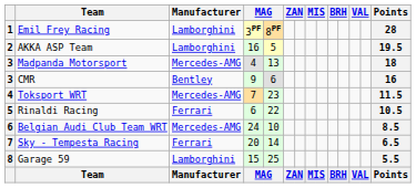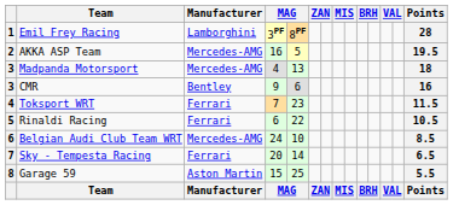AKKA ASP Team | Manufacturer: Lamborghini -> Mercedes-AMG
Toksport WRT | Manufacturer: Mercedes-AMG -> Ferrari
Garage 59 | Manufacturer: Lamborghini -> Aston Martin
